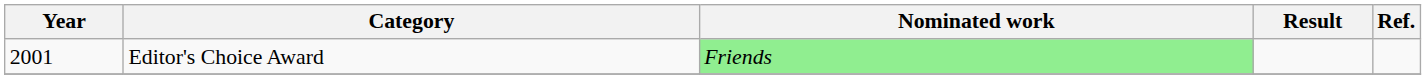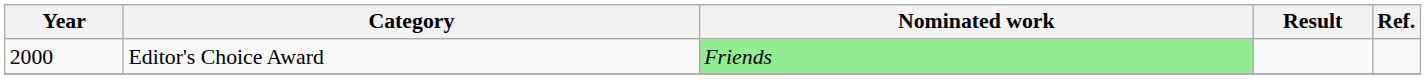Editor's Choice Award | Year: 2001 -> 2000
